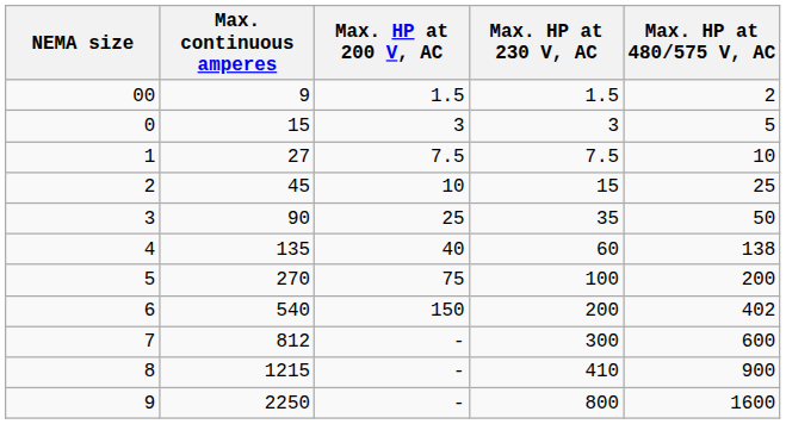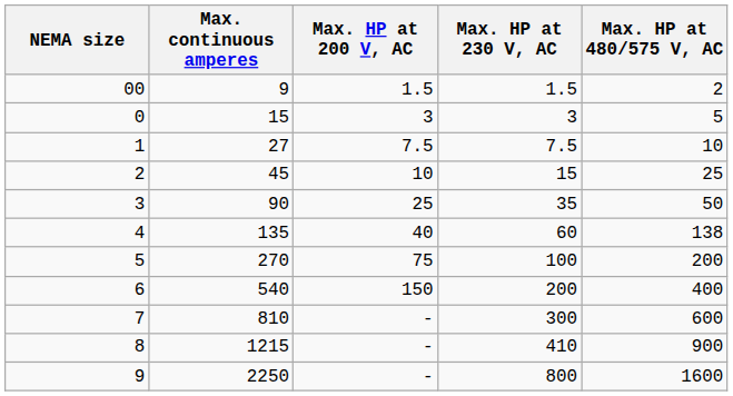6 | Max. HP at 480/575 V, AC: 402 -> 400
7 | Max. continuous amperes: 812 -> 810
